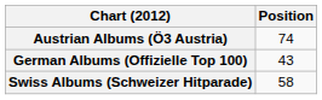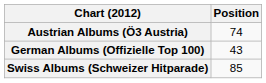Swiss Albums (Schweizer Hitparade) | Position: 58 -> 85
